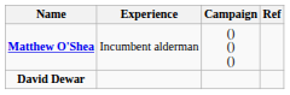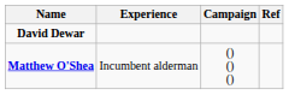rows swapped: Matthew O'Shea <-> David Dewar
